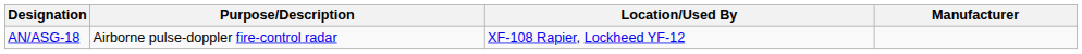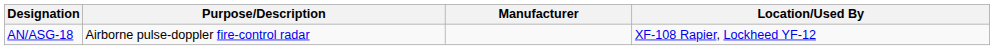columns swapped: Location/Used By <-> Manufacturer
